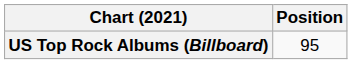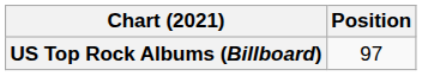US Top Rock Albums (Billboard) | Position: 95 -> 97
